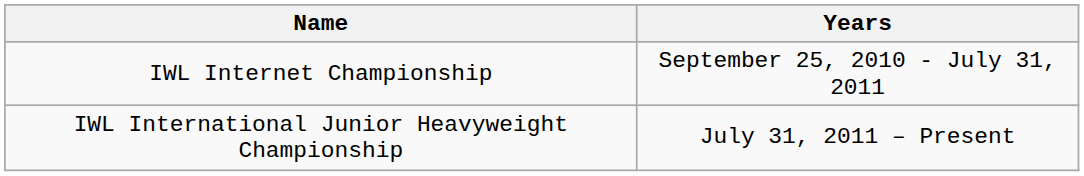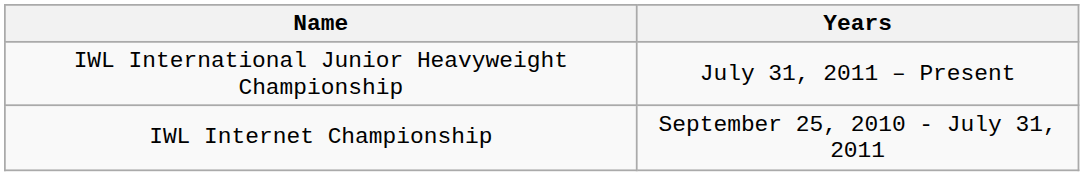rows swapped: IWL Internet Championship <-> IWL International Junior Heavyweight Championship
